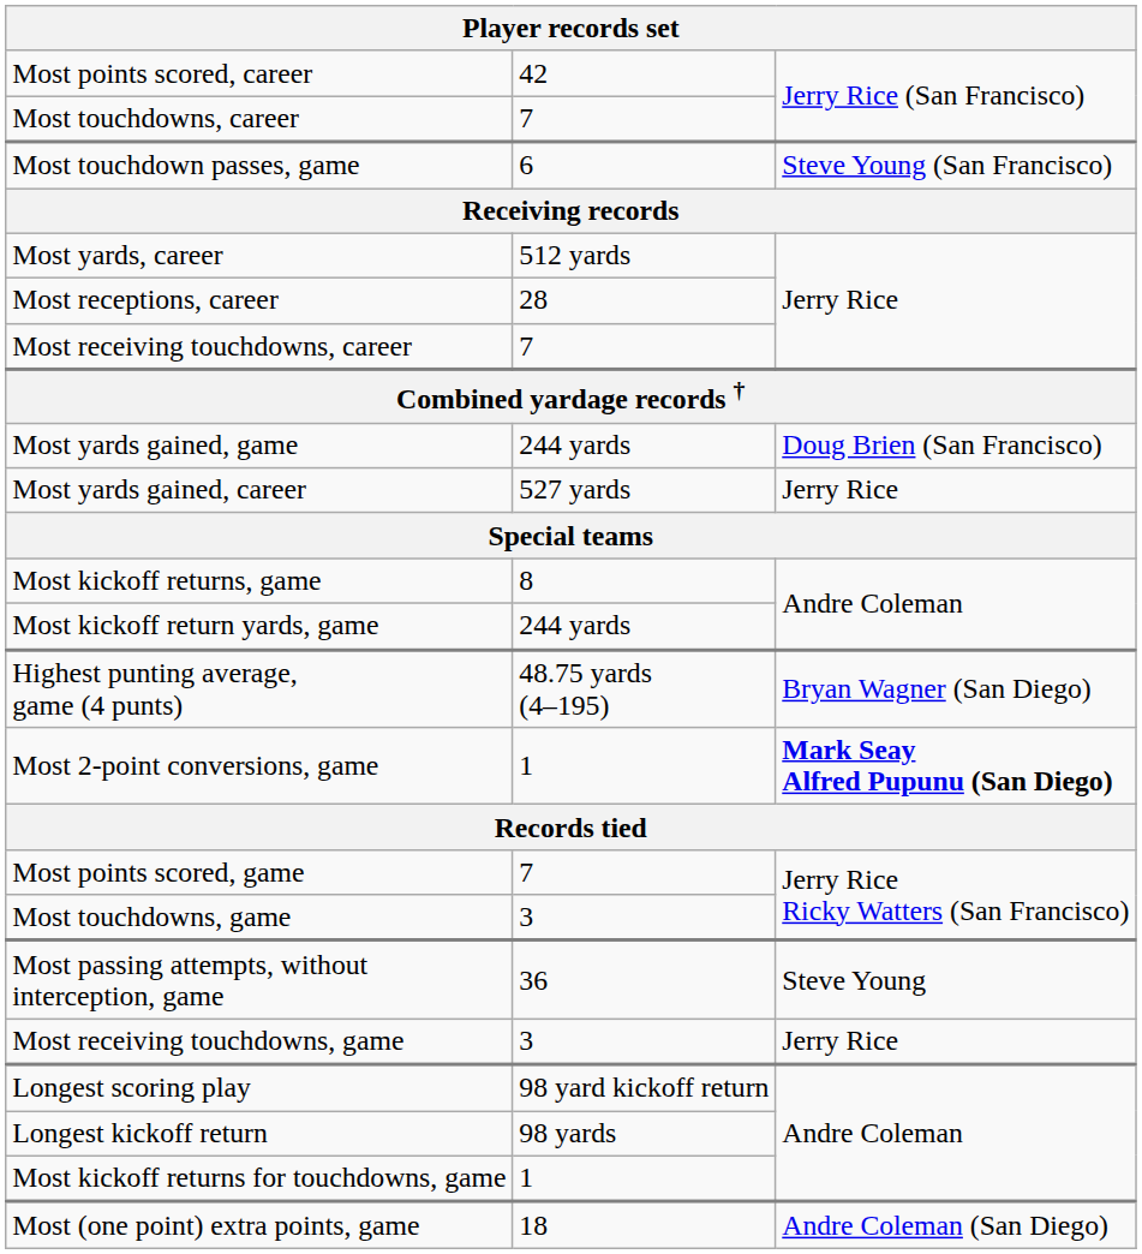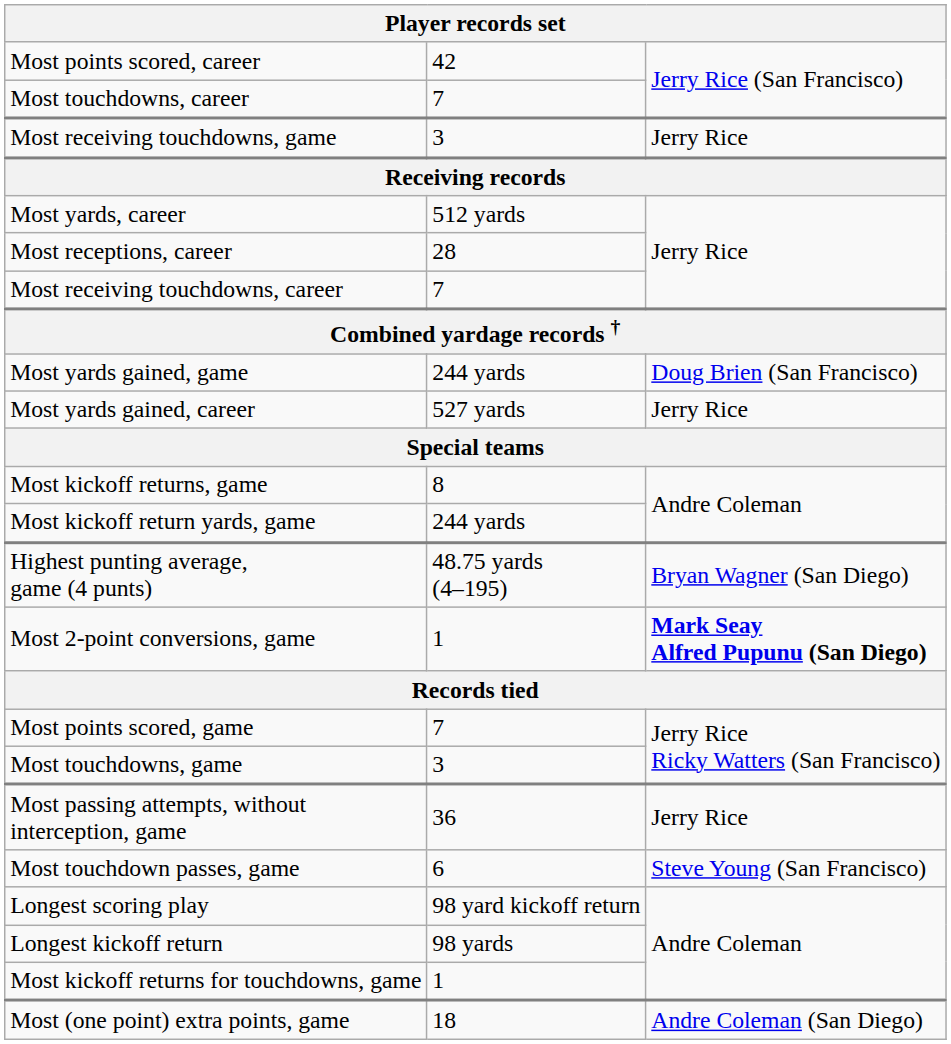rows swapped: Most touchdown passes, game <-> Most receiving touchdowns, game
Most passing attempts, without interception, game | column 3: Steve Young -> Jerry Rice
